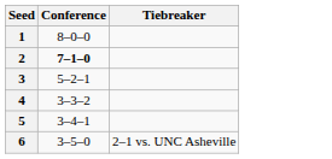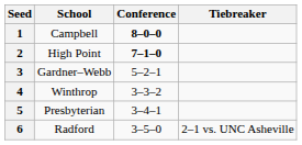+ column: School | Campbell | High Point | Gardner–Webb | Winthrop | Presbyterian | Radford
1 | Conference: normal -> bold
